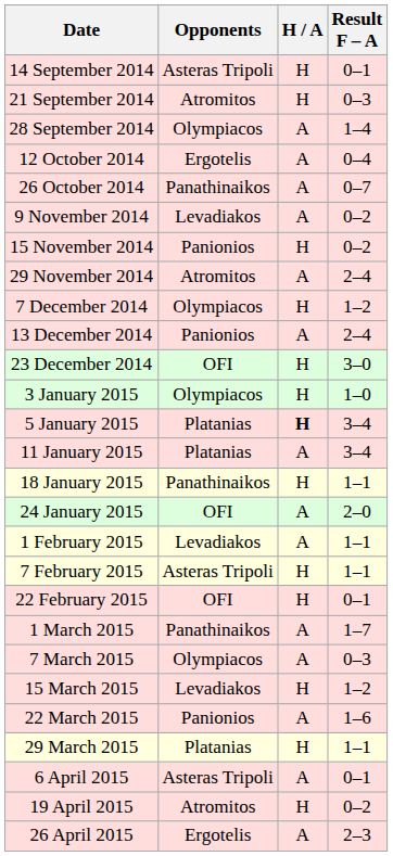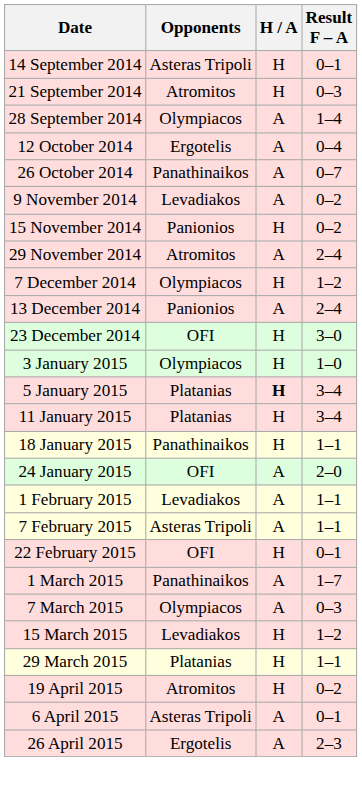11 January 2015 | H / A: A -> H
7 February 2015 | H / A: H -> A
- row: 22 March 2015 | Panionios | A | 1–6
rows swapped: 6 April 2015 <-> 19 April 2015
